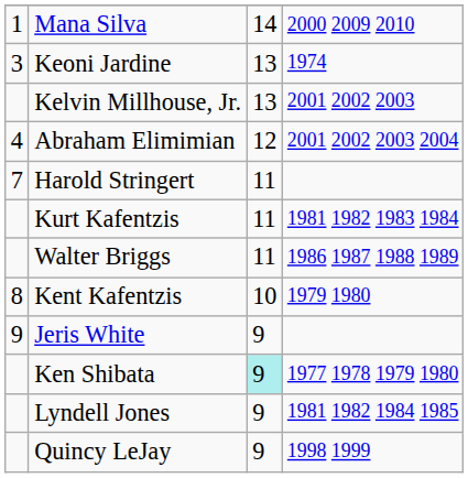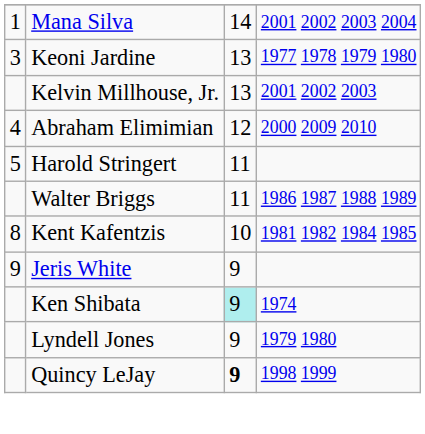Mana Silva | column 4: 2000 2009 2010 -> 2001 2002 2003 2004
Keoni Jardine | column 4: 1974 -> 1977 1978 1979 1980
Abraham Elimimian | column 4: 2001 2002 2003 2004 -> 2000 2009 2010
Harold Stringert | column 1: 7 -> 5
- row: Kurt Kafentzis | 11 | 1981 1982 1983 1984
Kent Kafentzis | column 4: 1979 1980 -> 1981 1982 1984 1985
Ken Shibata | column 4: 1977 1978 1979 1980 -> 1974
Lyndell Jones | column 4: 1981 1982 1984 1985 -> 1979 1980
Quincy LeJay | column 3: normal -> bold
